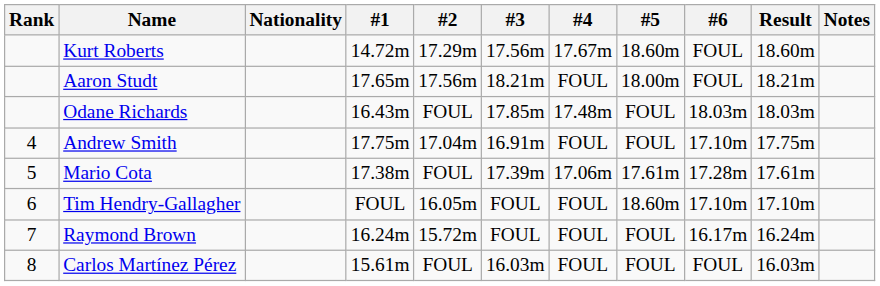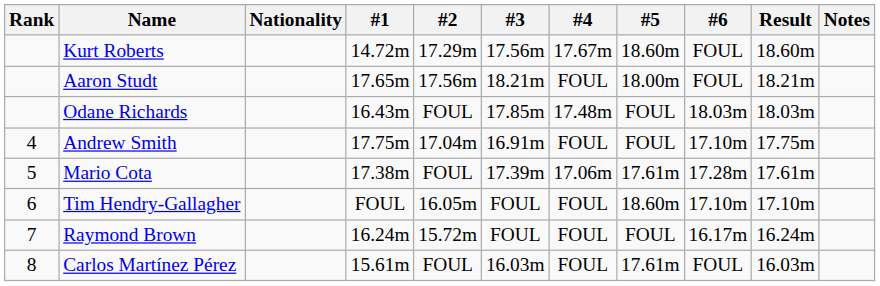Carlos Martínez Pérez | #5: FOUL -> 17.61m
